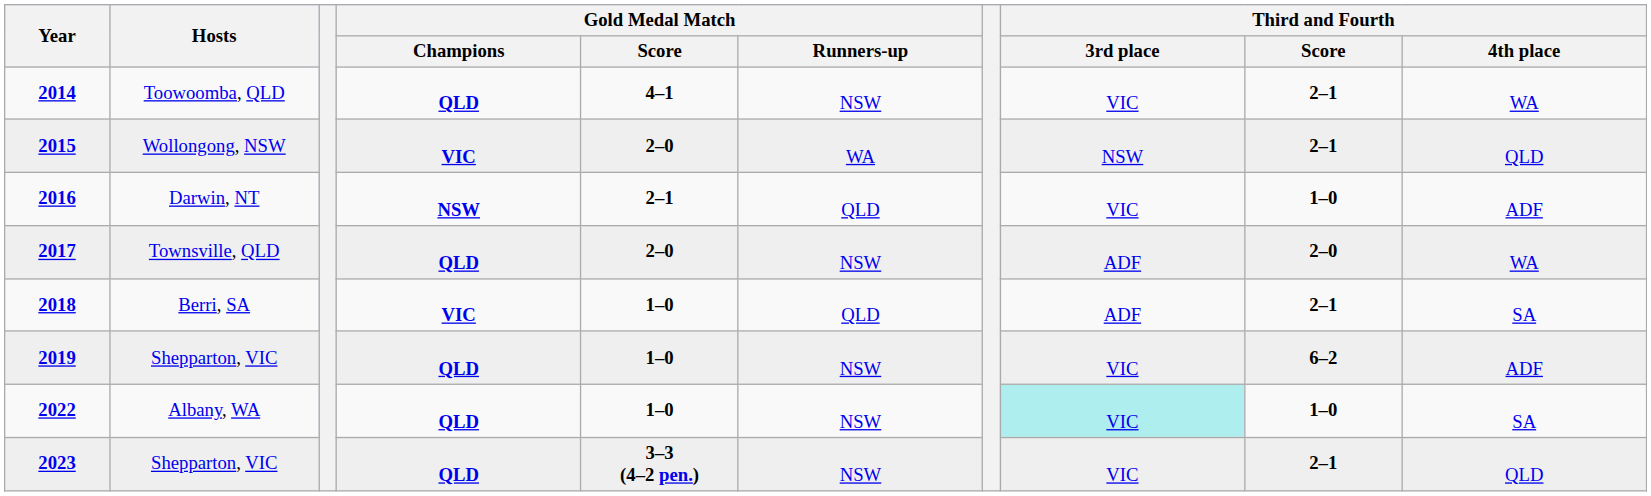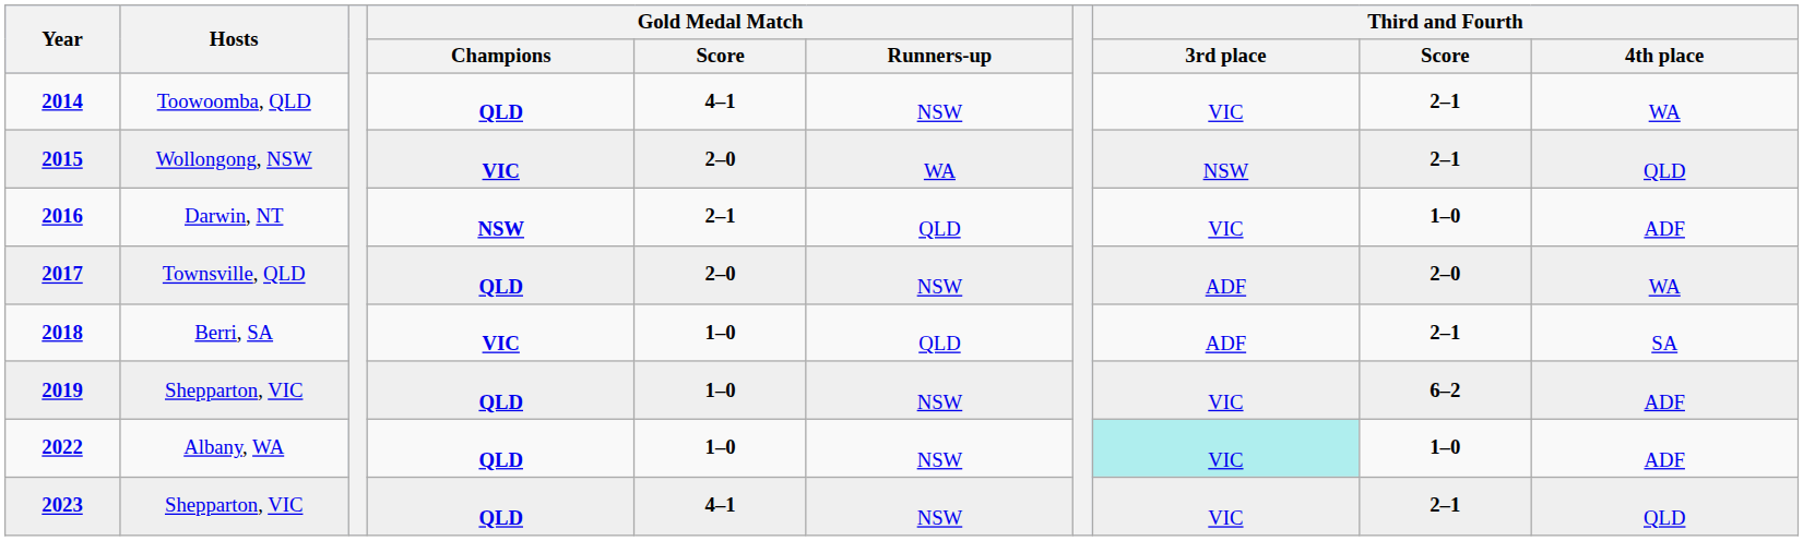2022 | Third and Fourth / 4th place: SA -> ADF
2023 | Gold Medal Match / Score: 3–3 (4–2 pen.) -> 4–1
